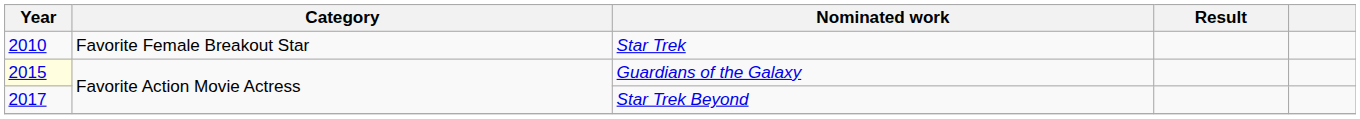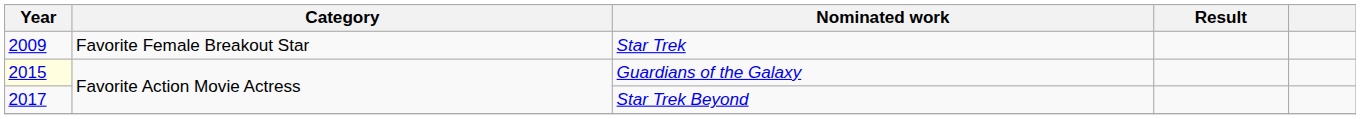Star Trek | Year: 2010 -> 2009
